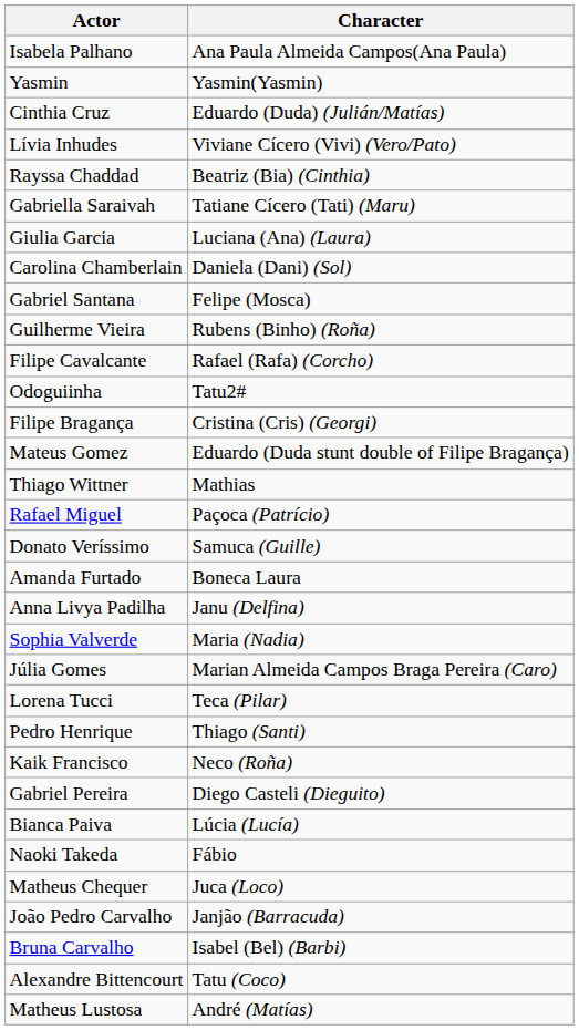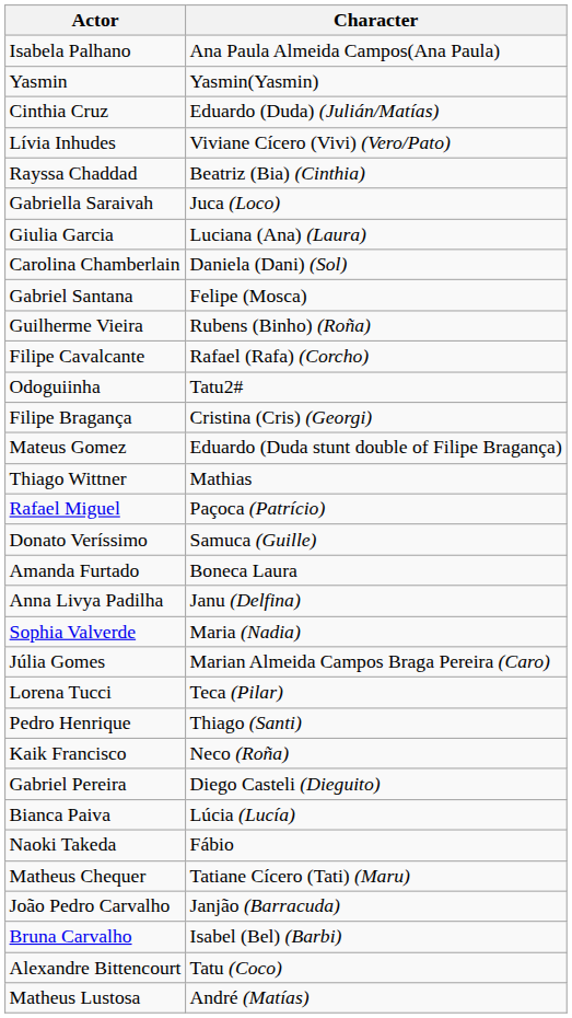Gabriella Saraivah | Character: Tatiane Cícero (Tati) (Maru) -> Juca (Loco)
Matheus Chequer | Character: Juca (Loco) -> Tatiane Cícero (Tati) (Maru)
